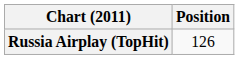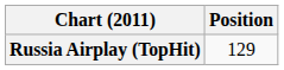Russia Airplay (TopHit) | Position: 126 -> 129
